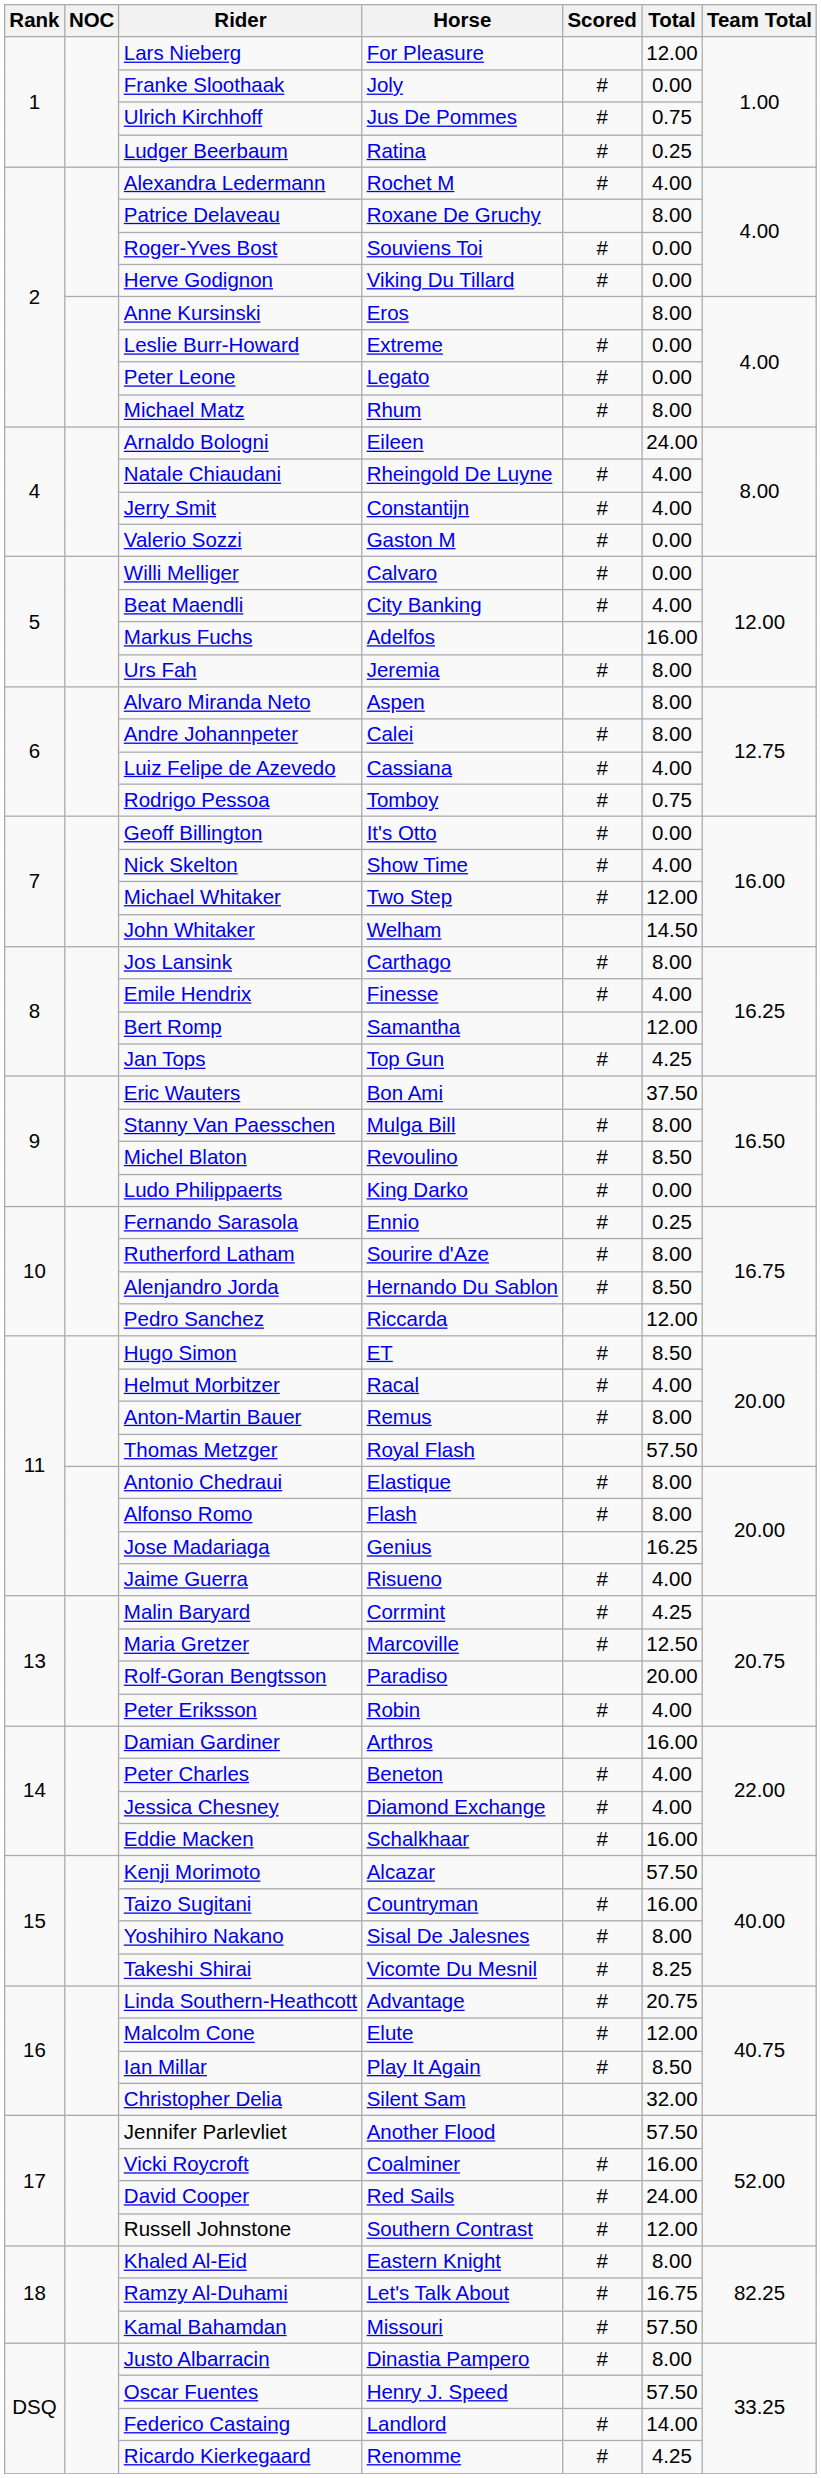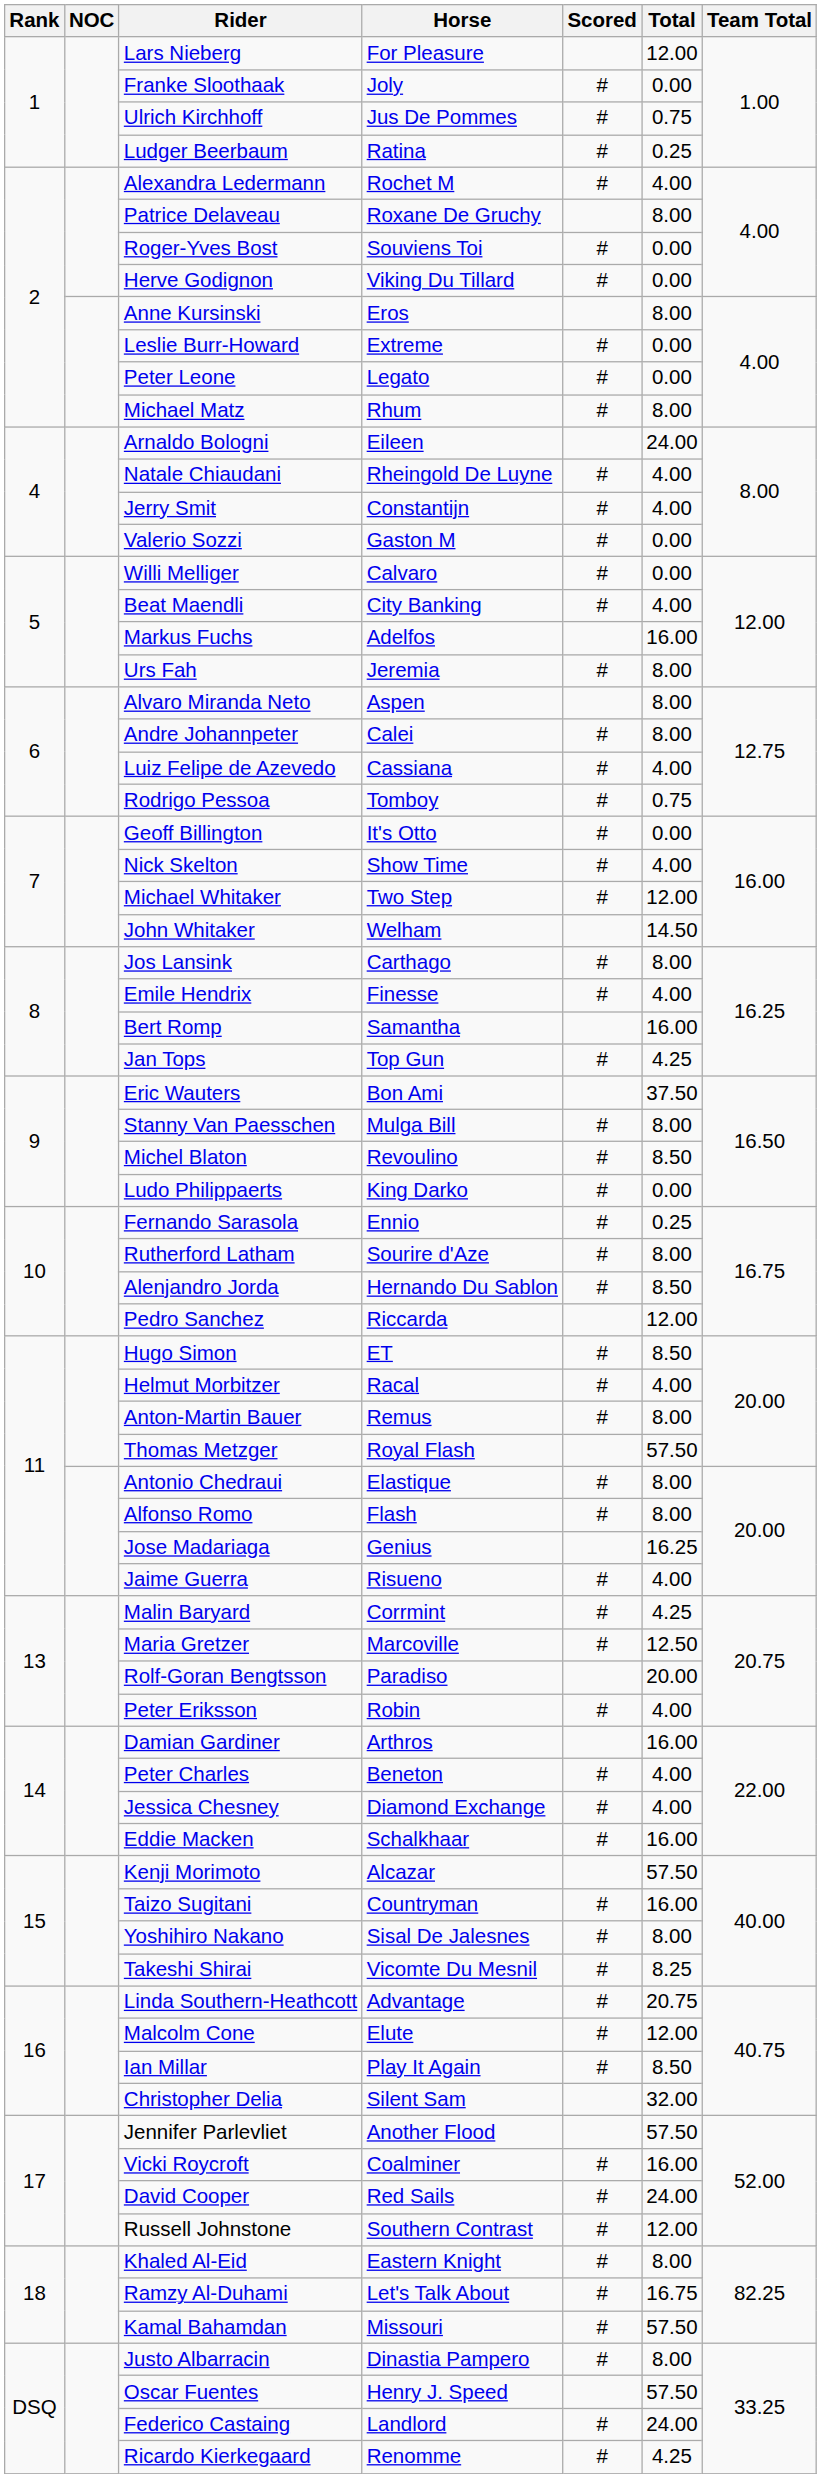Bert Romp | Total: 12.00 -> 16.00
Federico Castaing | Total: 14.00 -> 24.00
